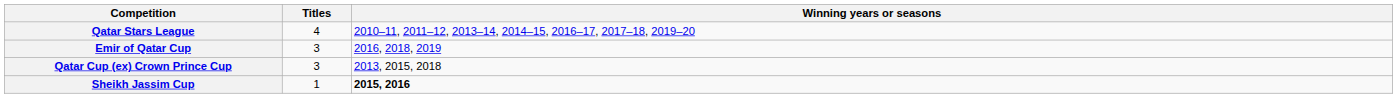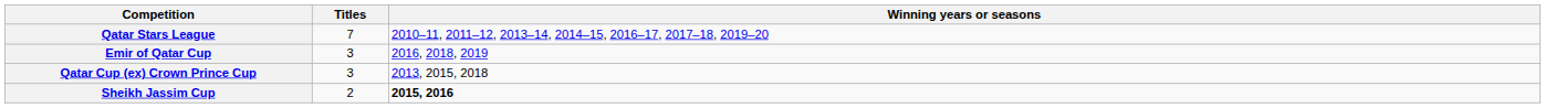Qatar Stars League | Titles: 4 -> 7
Sheikh Jassim Cup | Titles: 1 -> 2
